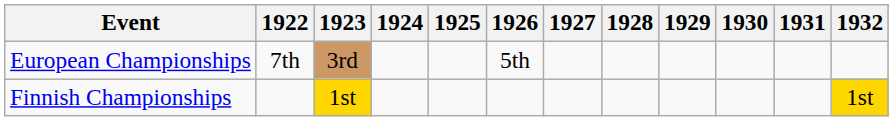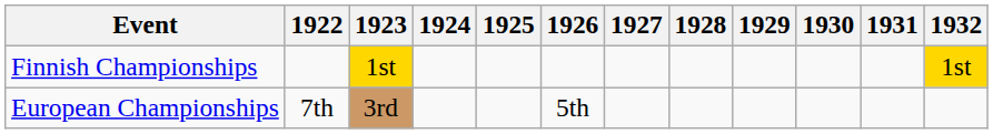rows swapped: European Championships <-> Finnish Championships
